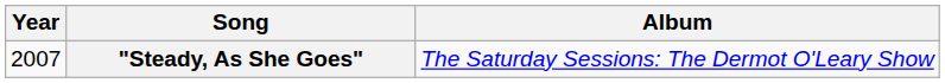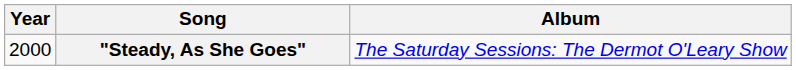"Steady, As She Goes" | Year: 2007 -> 2000
